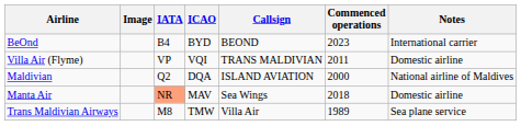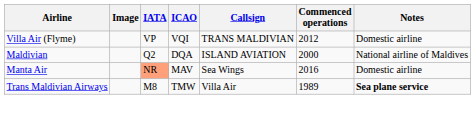- row: BeOnd | B4 | BYD | BEOND | 2023 | International carrier
Villa Air (Flyme) | Commenced operations: 2011 -> 2012
Manta Air | Commenced operations: 2018 -> 2016
Trans Maldivian Airways | Notes: normal -> bold
